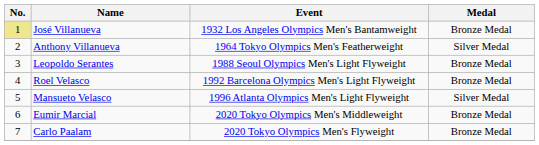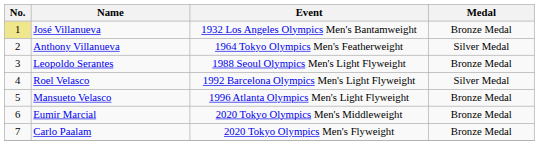Roel Velasco | Medal: Bronze Medal -> Silver Medal
Mansueto Velasco | Medal: Silver Medal -> Bronze Medal
